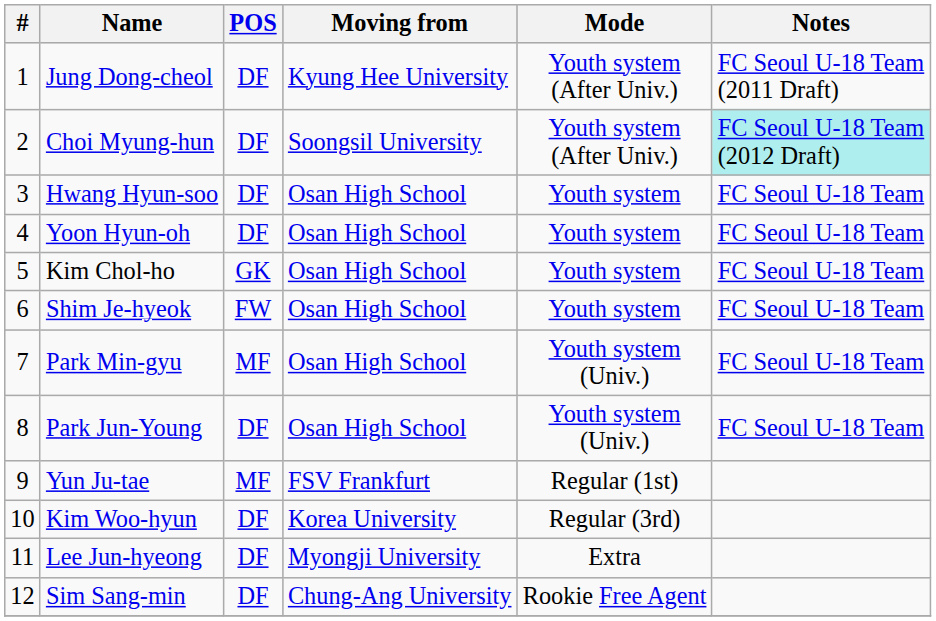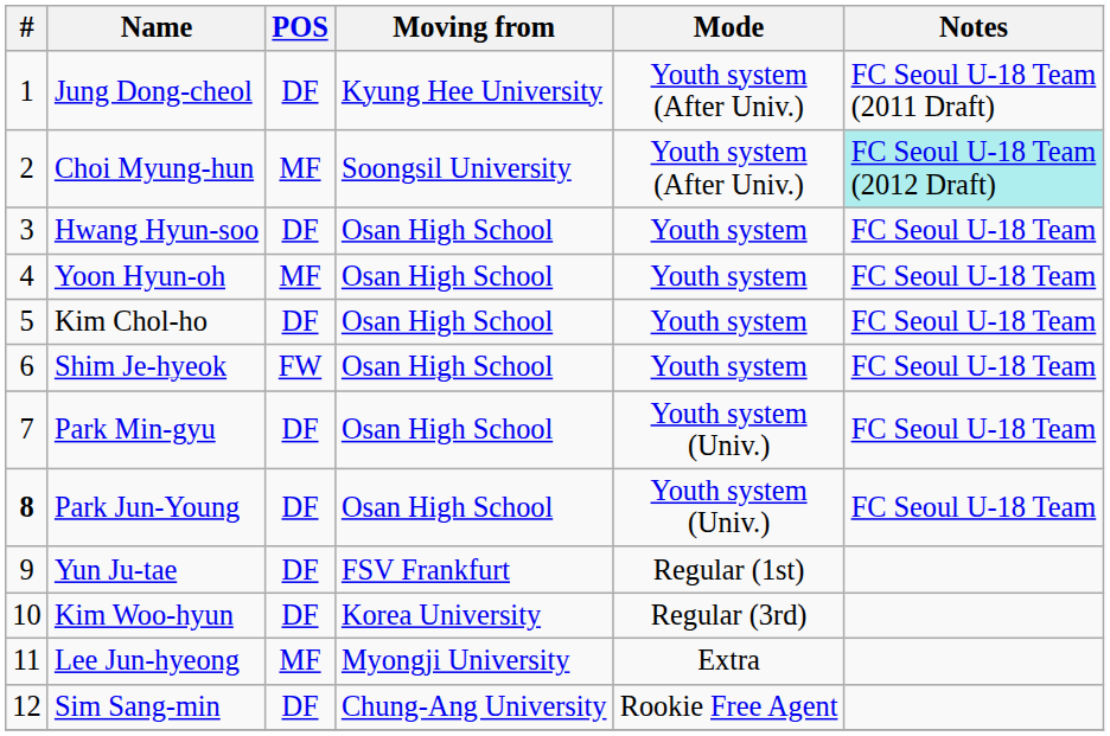Choi Myung-hun | POS: DF -> MF
Yoon Hyun-oh | POS: DF -> MF
Kim Chol-ho | POS: GK -> DF
Park Min-gyu | POS: MF -> DF
Park Jun-Young | #: normal -> bold
Yun Ju-tae | POS: MF -> DF
Lee Jun-hyeong | POS: DF -> MF
